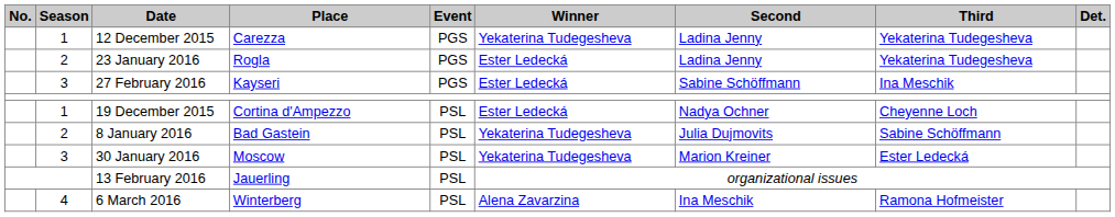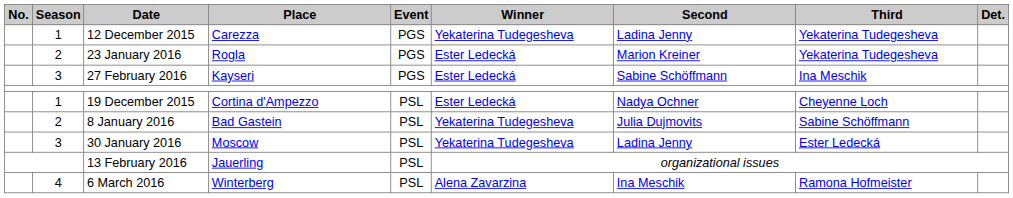23 January 2016 | Second: Ladina Jenny -> Marion Kreiner
30 January 2016 | Second: Marion Kreiner -> Ladina Jenny
